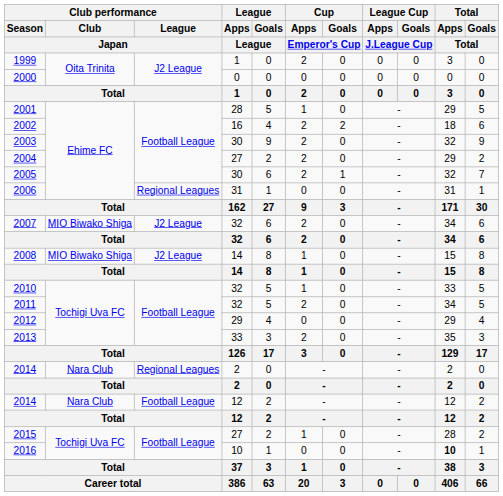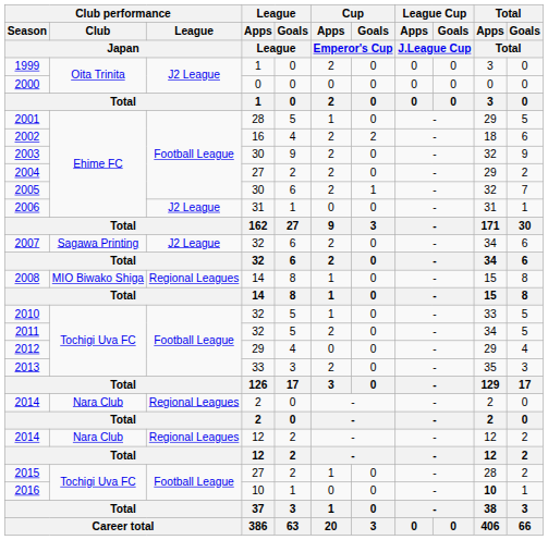2006 | Club performance / League / Japan: Regional Leagues -> J2 League
2007 | Club performance / Club / Japan: MIO Biwako Shiga -> Sagawa Printing
2008 | Club performance / League / Japan: J2 League -> Regional Leagues
2014 / 12 | Club performance / League / Japan: Football League -> Regional Leagues
